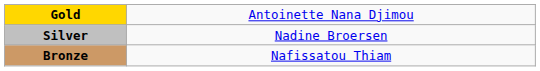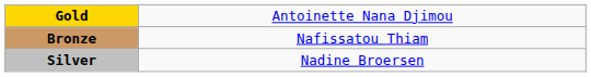rows swapped: Silver <-> Bronze
